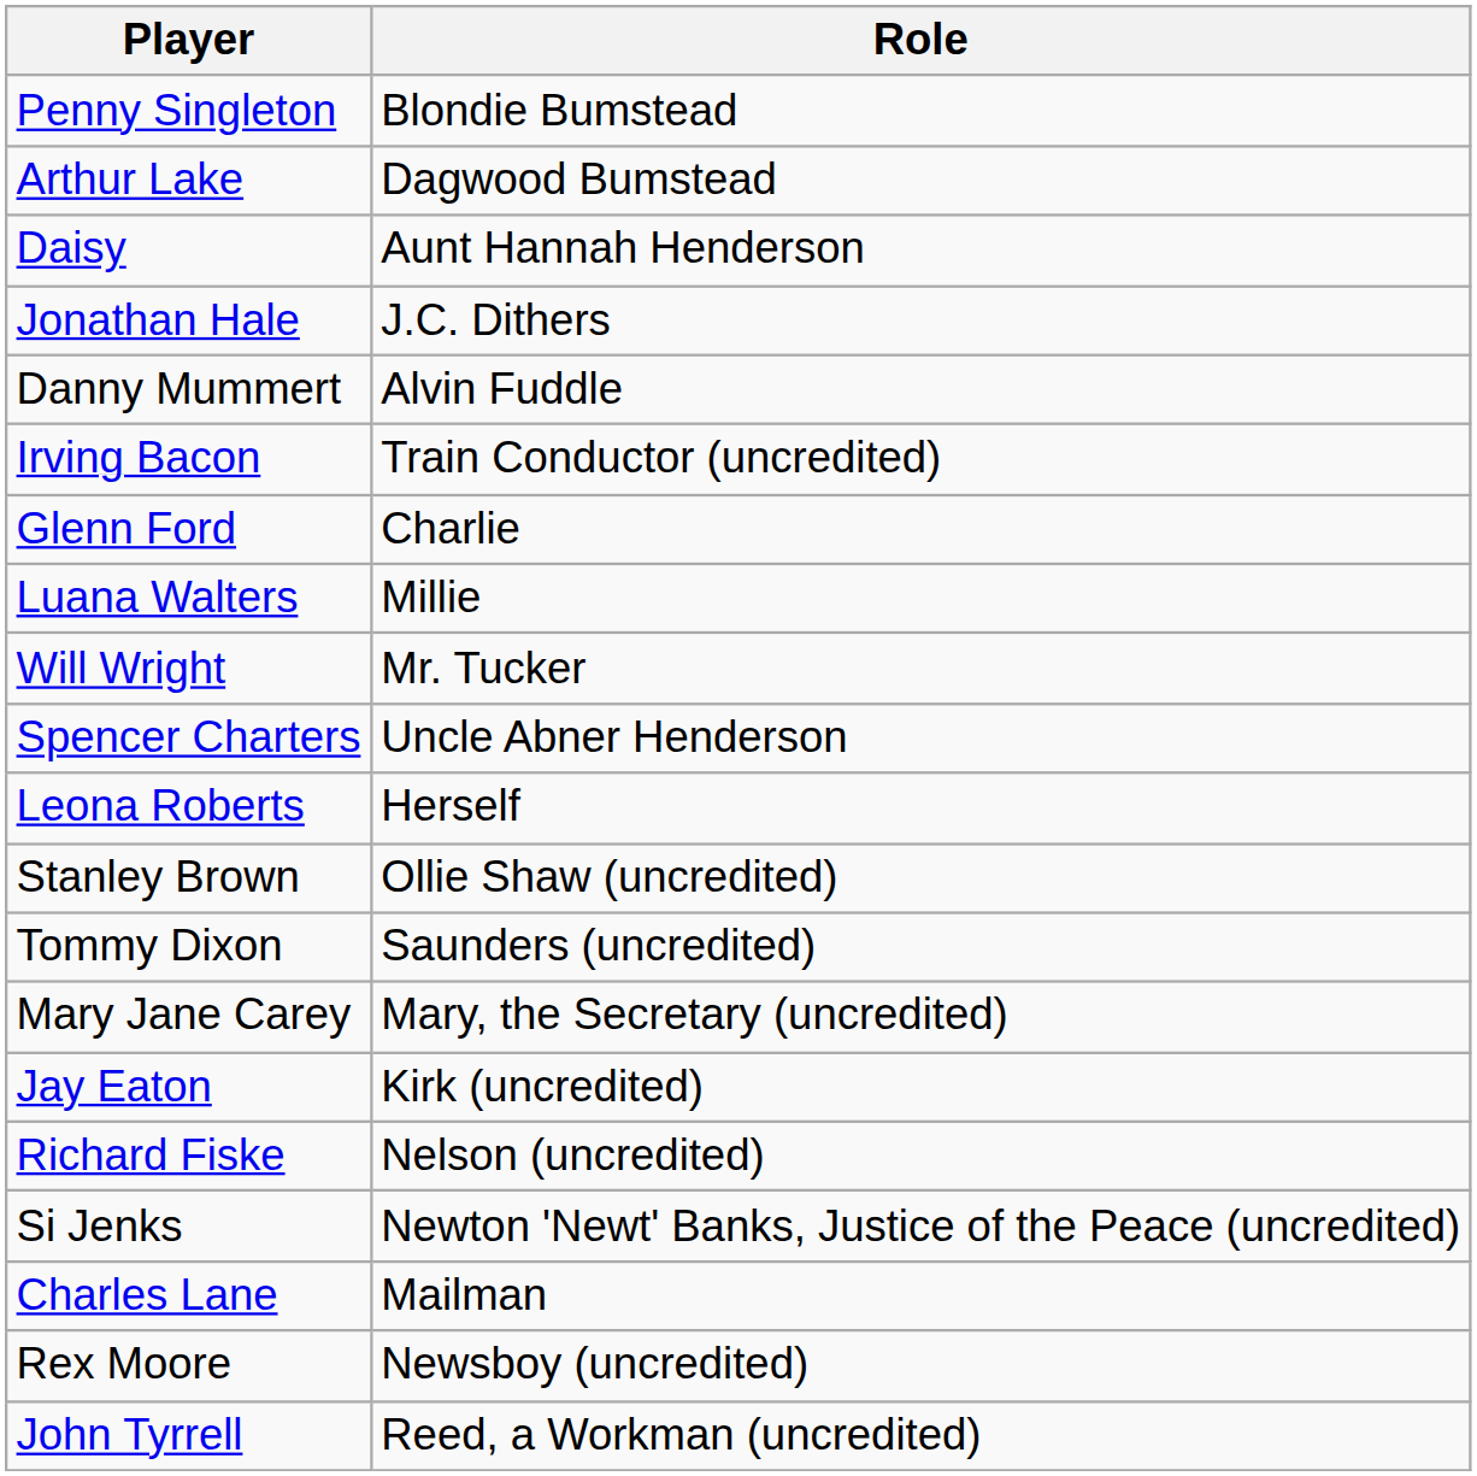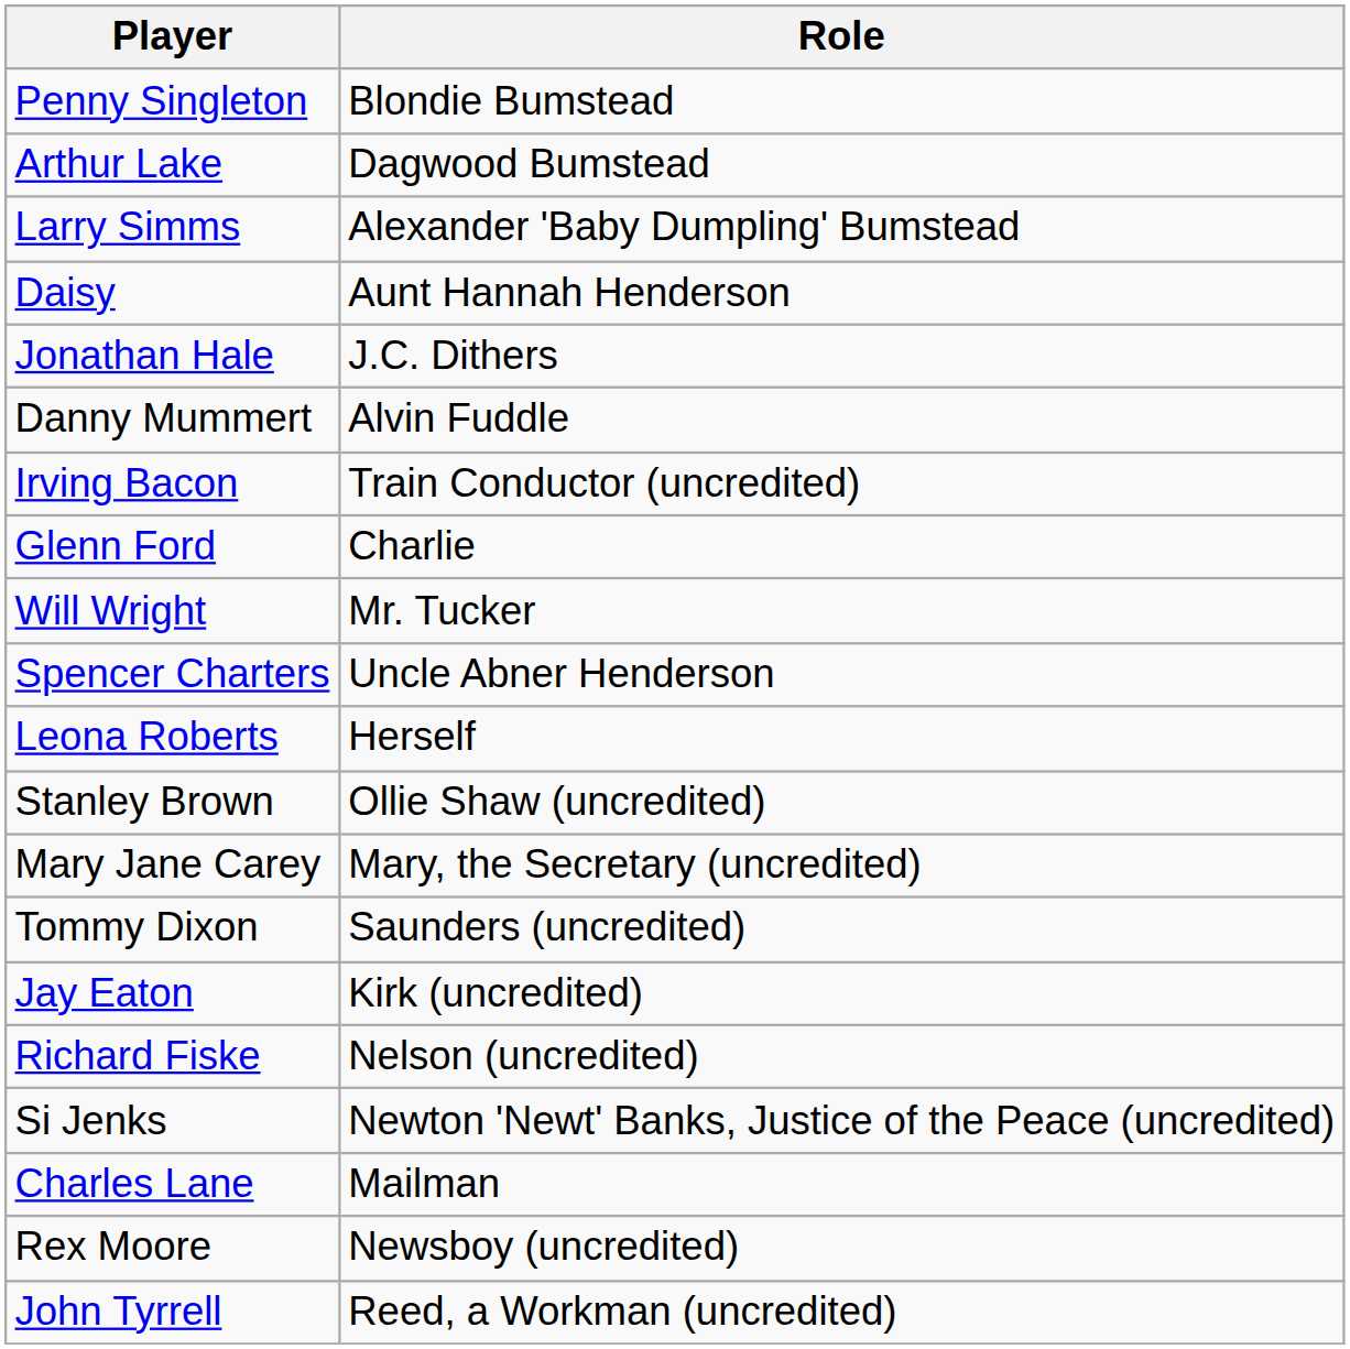+ row: Larry Simms | Alexander 'Baby Dumpling' Bumstead
- row: Luana Walters | Millie
rows swapped: Mary Jane Carey <-> Tommy Dixon
